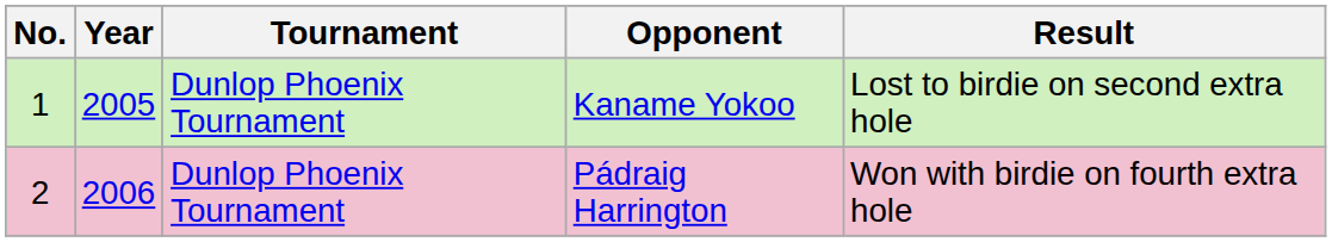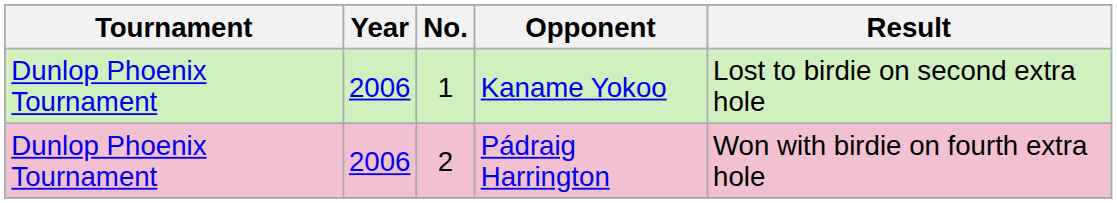columns swapped: No. <-> Tournament
Kaname Yokoo | Year: 2005 -> 2006
